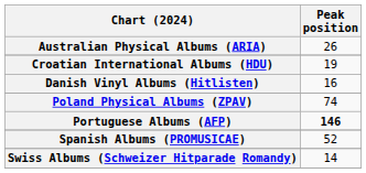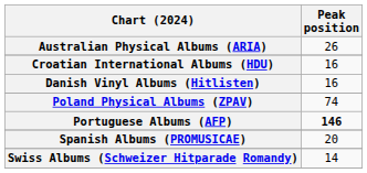Croatian International Albums (HDU) | Peak position: 19 -> 16
Spanish Albums (PROMUSICAE) | Peak position: 52 -> 20
